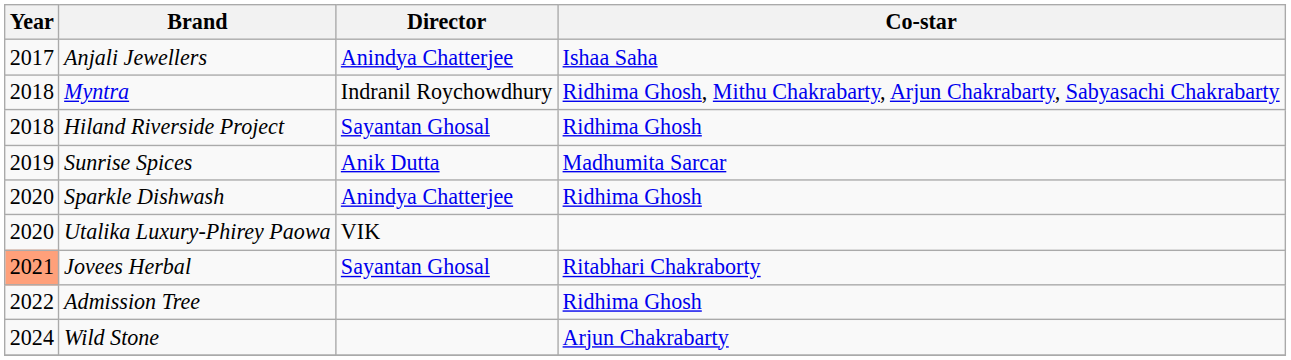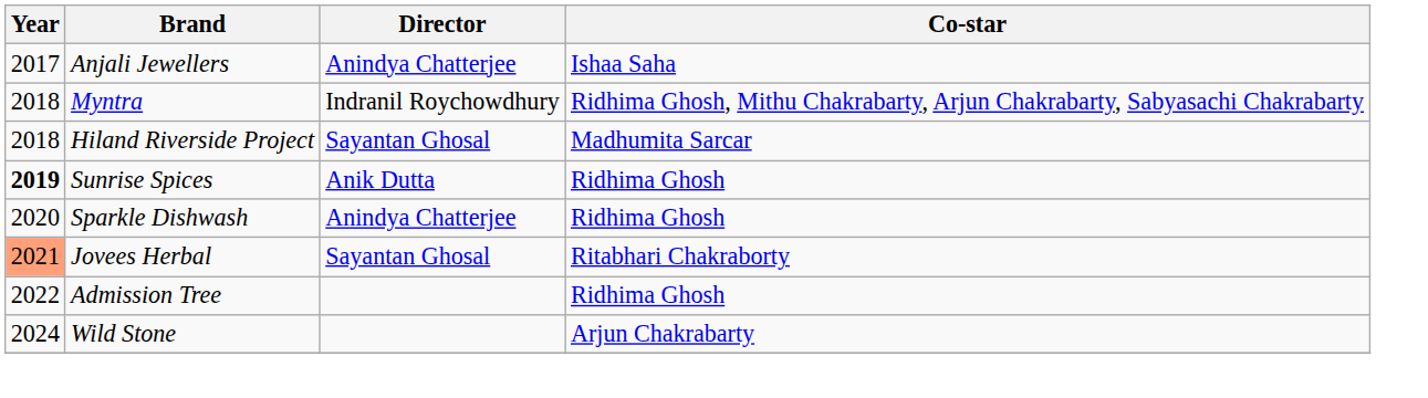Hiland Riverside Project | Co-star: Ridhima Ghosh -> Madhumita Sarcar
Sunrise Spices | Year: normal -> bold
Sunrise Spices | Co-star: Madhumita Sarcar -> Ridhima Ghosh
- row: 2020 | Utalika Luxury-Phirey Paowa | VIK
